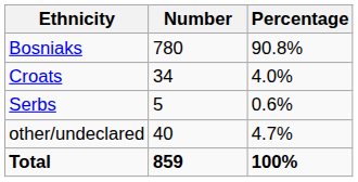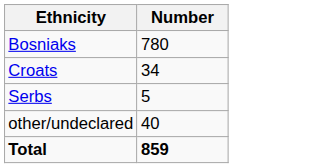- column: Percentage | 90.8% | 4.0% | 0.6% | 4.7% | 100%
